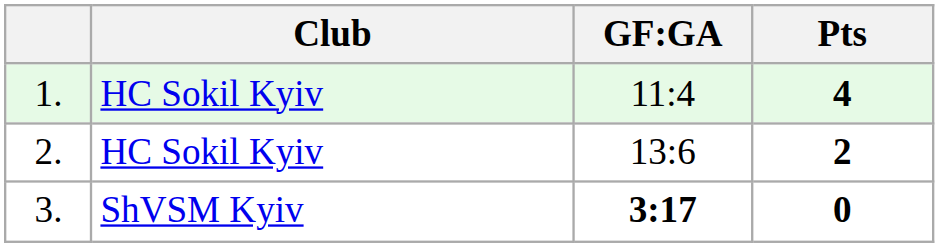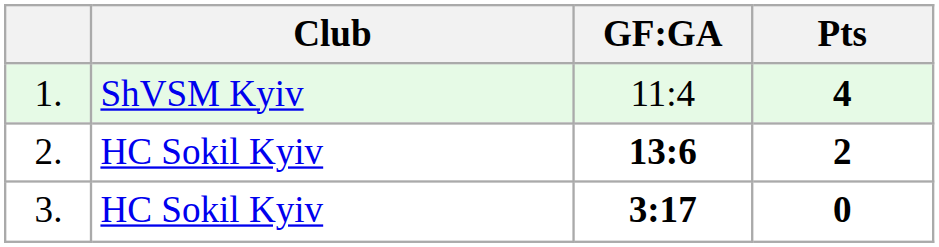1. | Club: HC Sokil Kyiv -> ShVSM Kyiv
2. | GF:GA: normal -> bold
3. | Club: ShVSM Kyiv -> HC Sokil Kyiv
